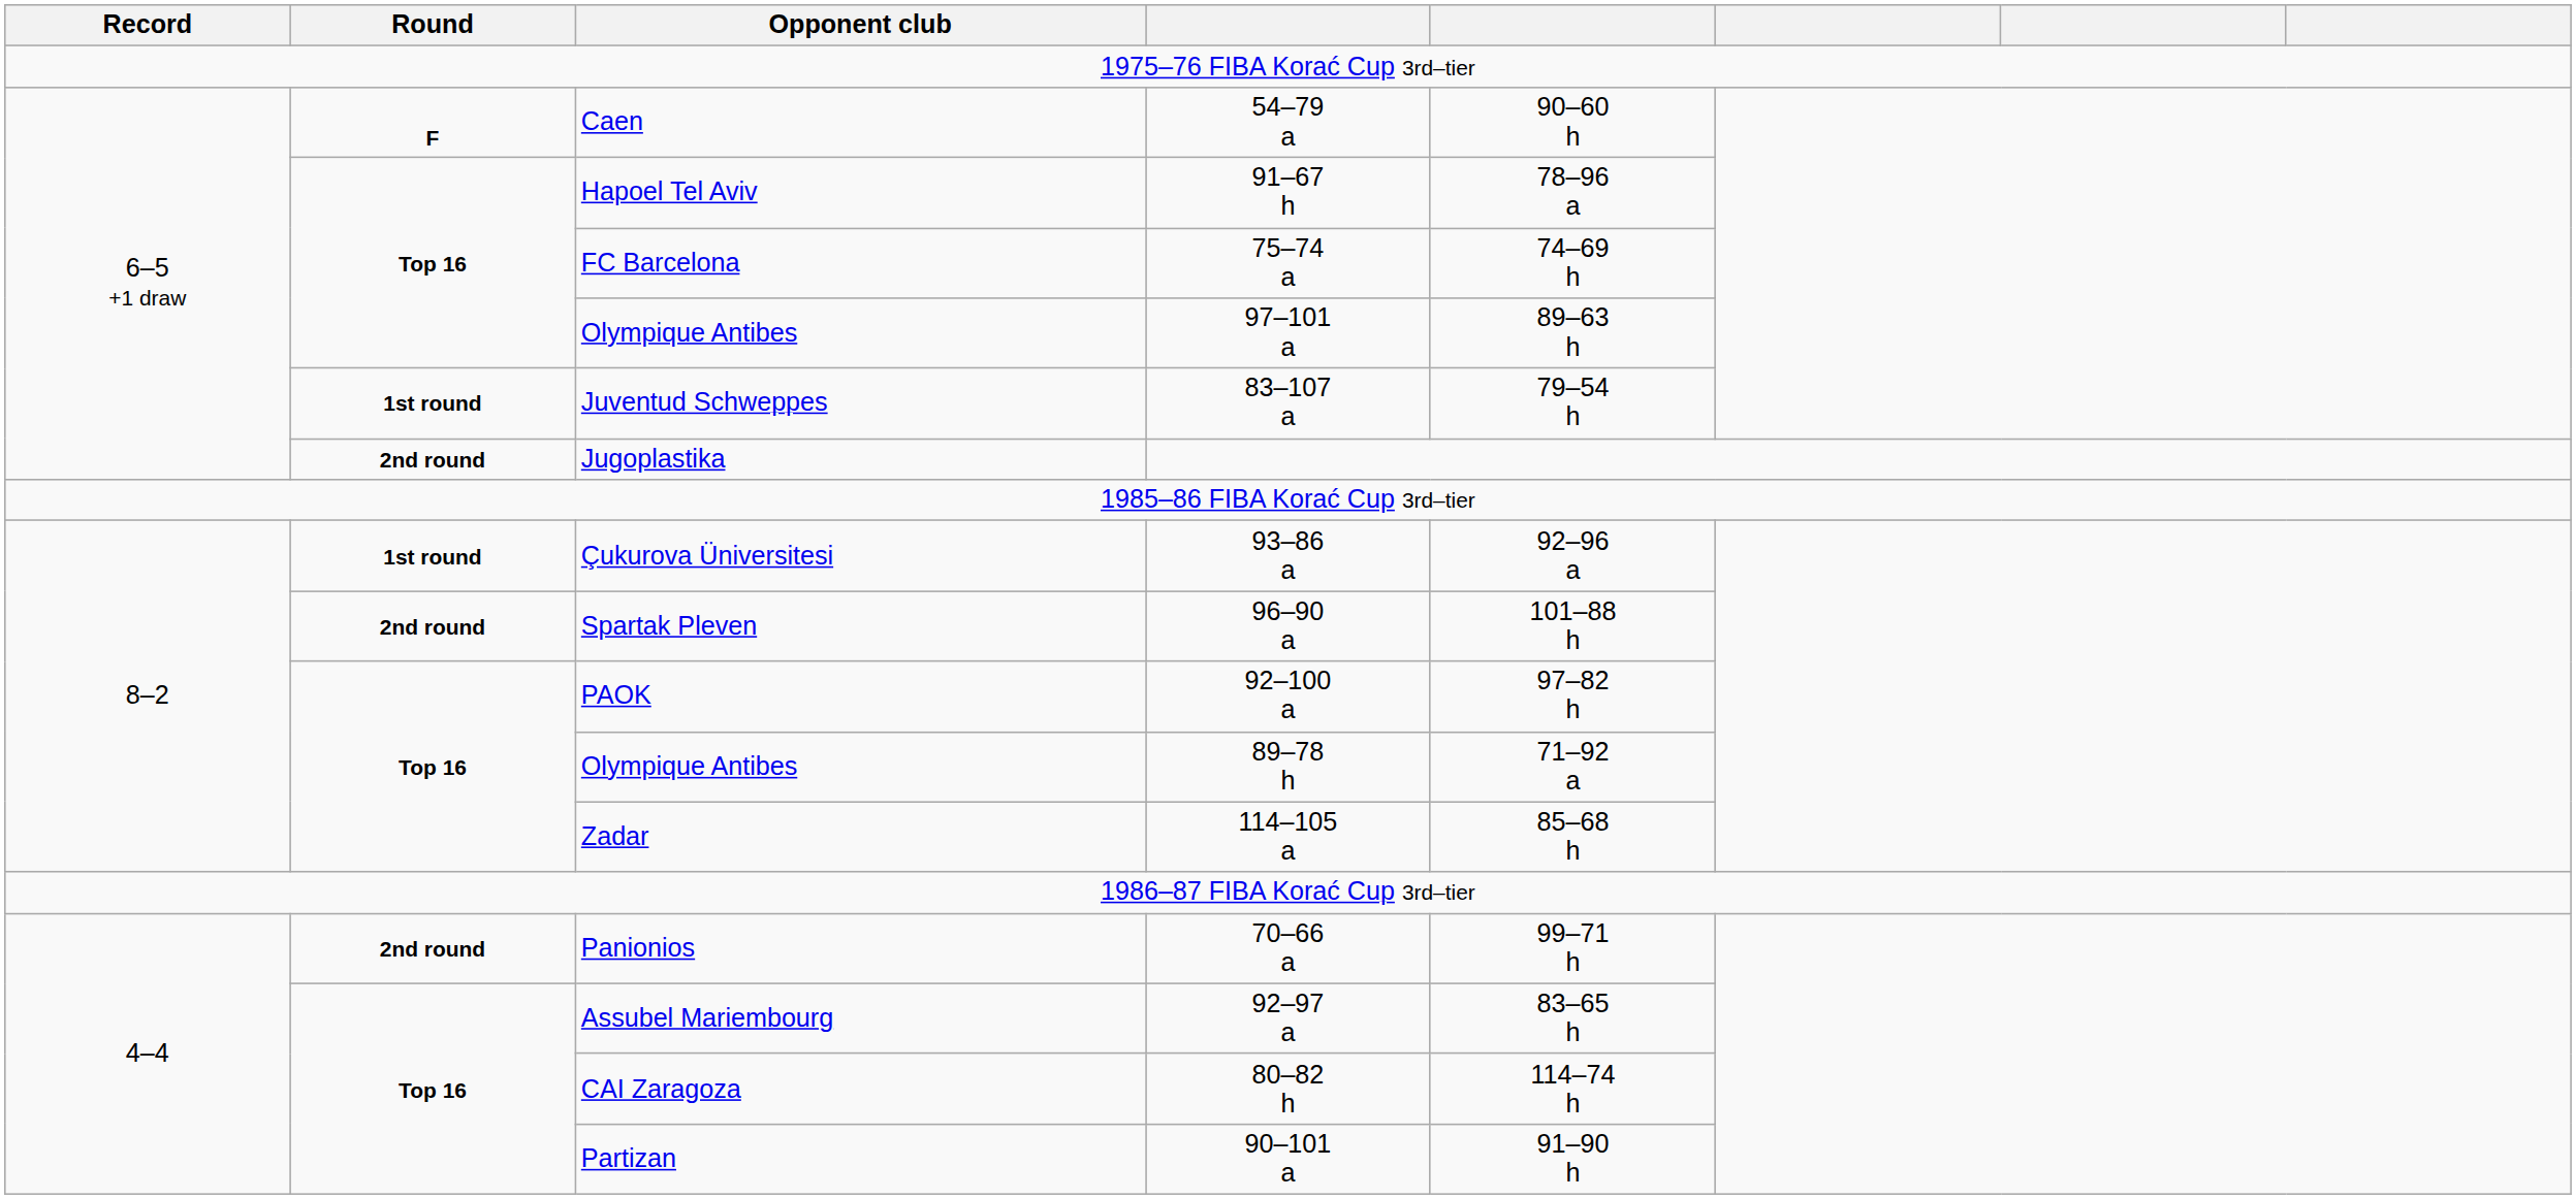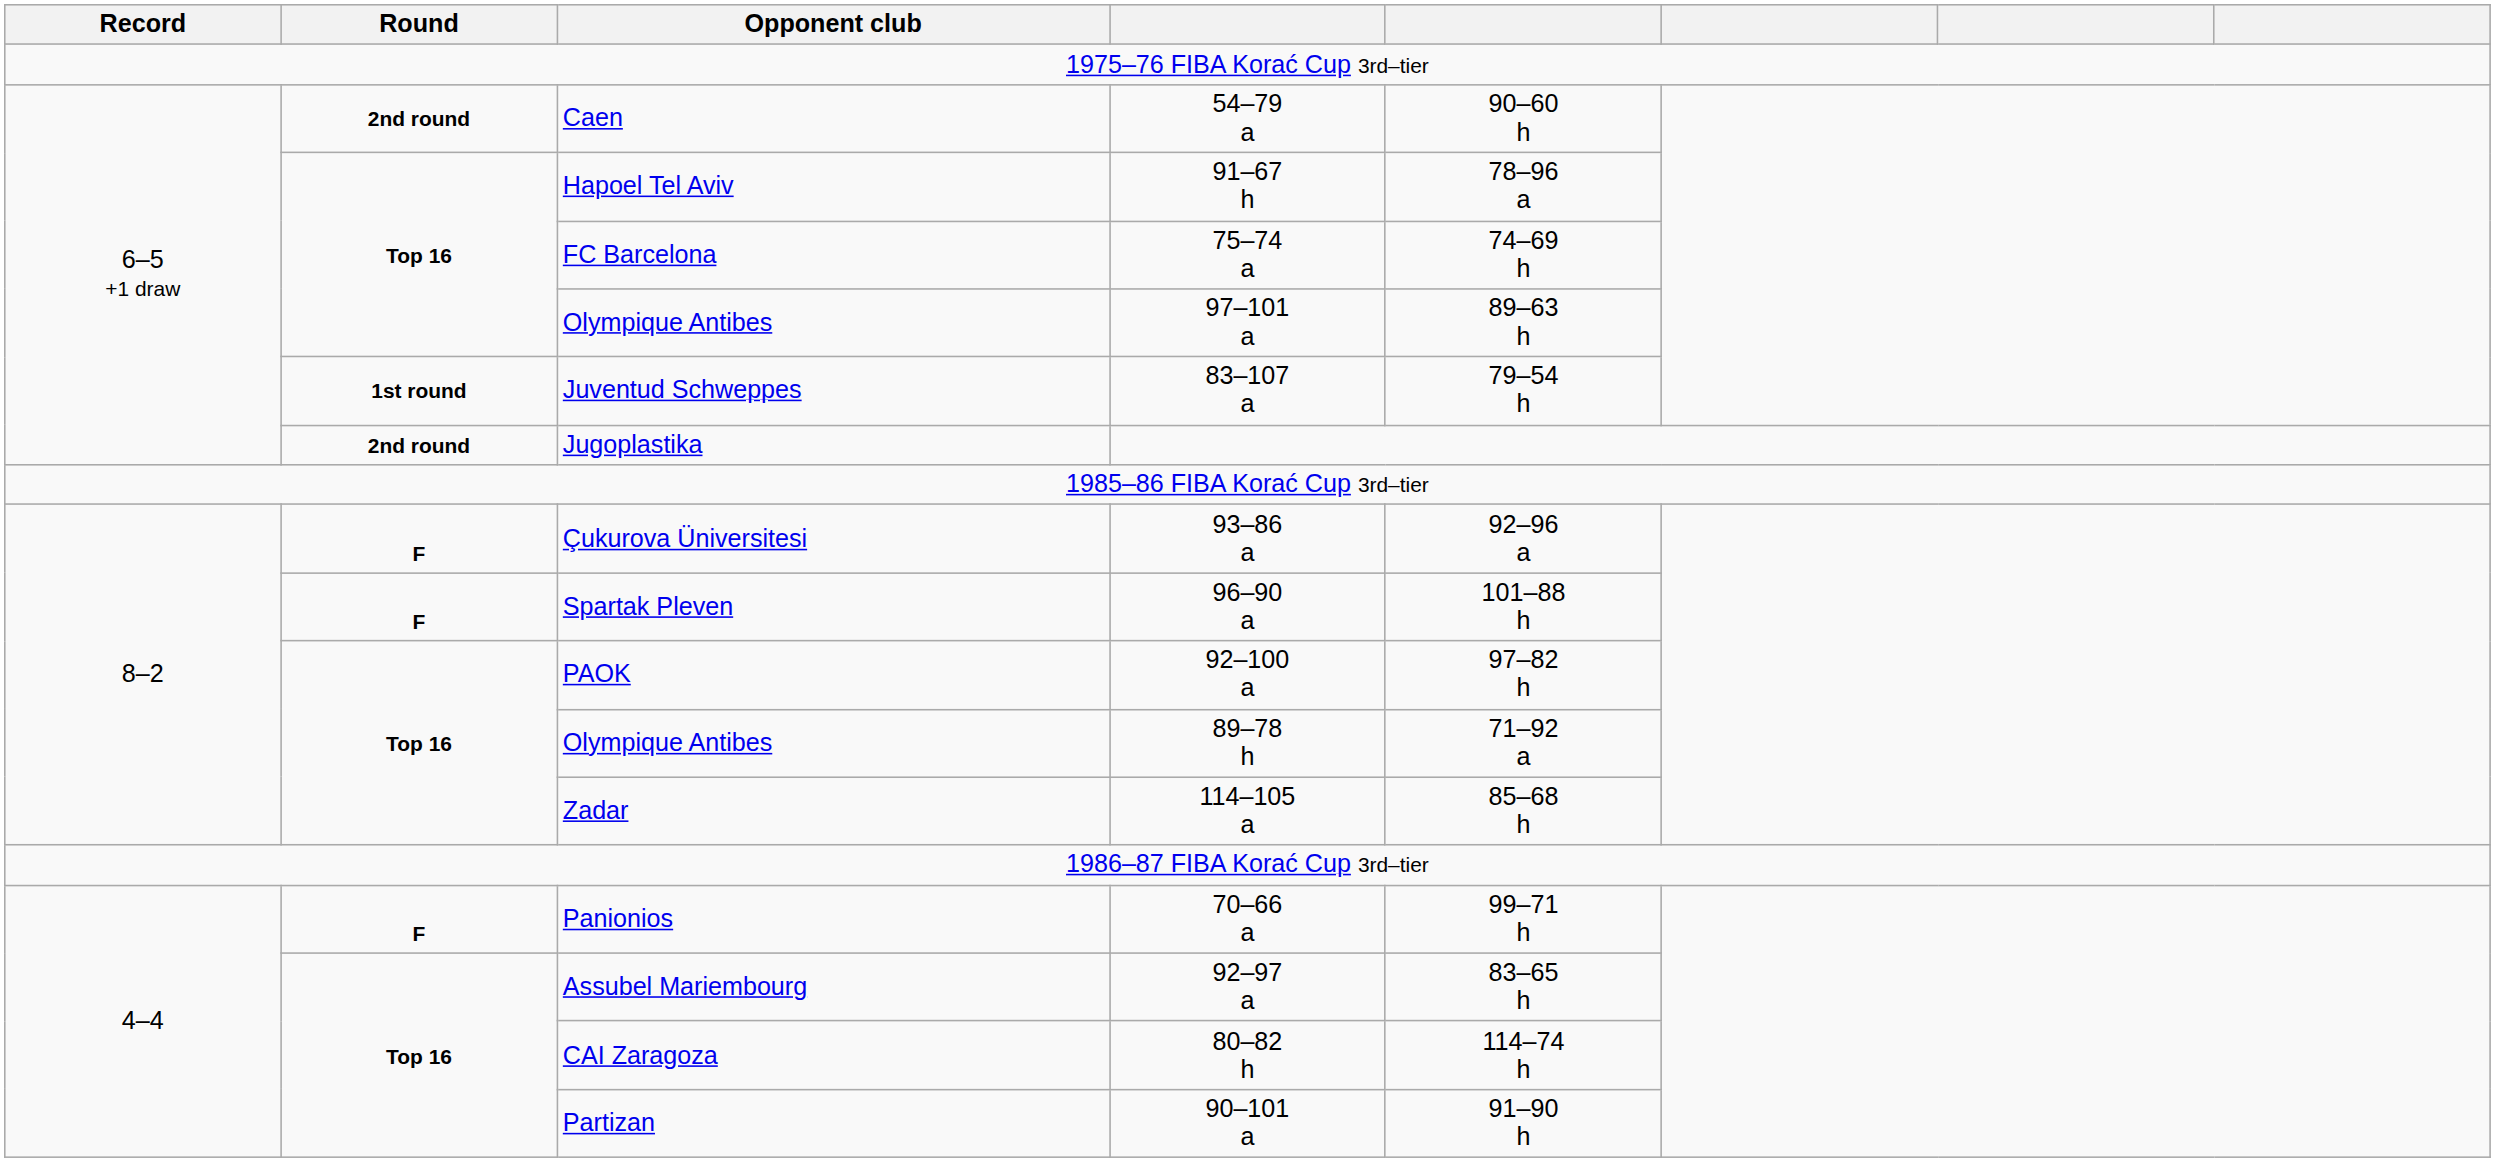Caen | Round: F -> 2nd round
Çukurova Üniversitesi | Round: 1st round -> F
Spartak Pleven | Round: 2nd round -> F
Panionios | Round: 2nd round -> F
